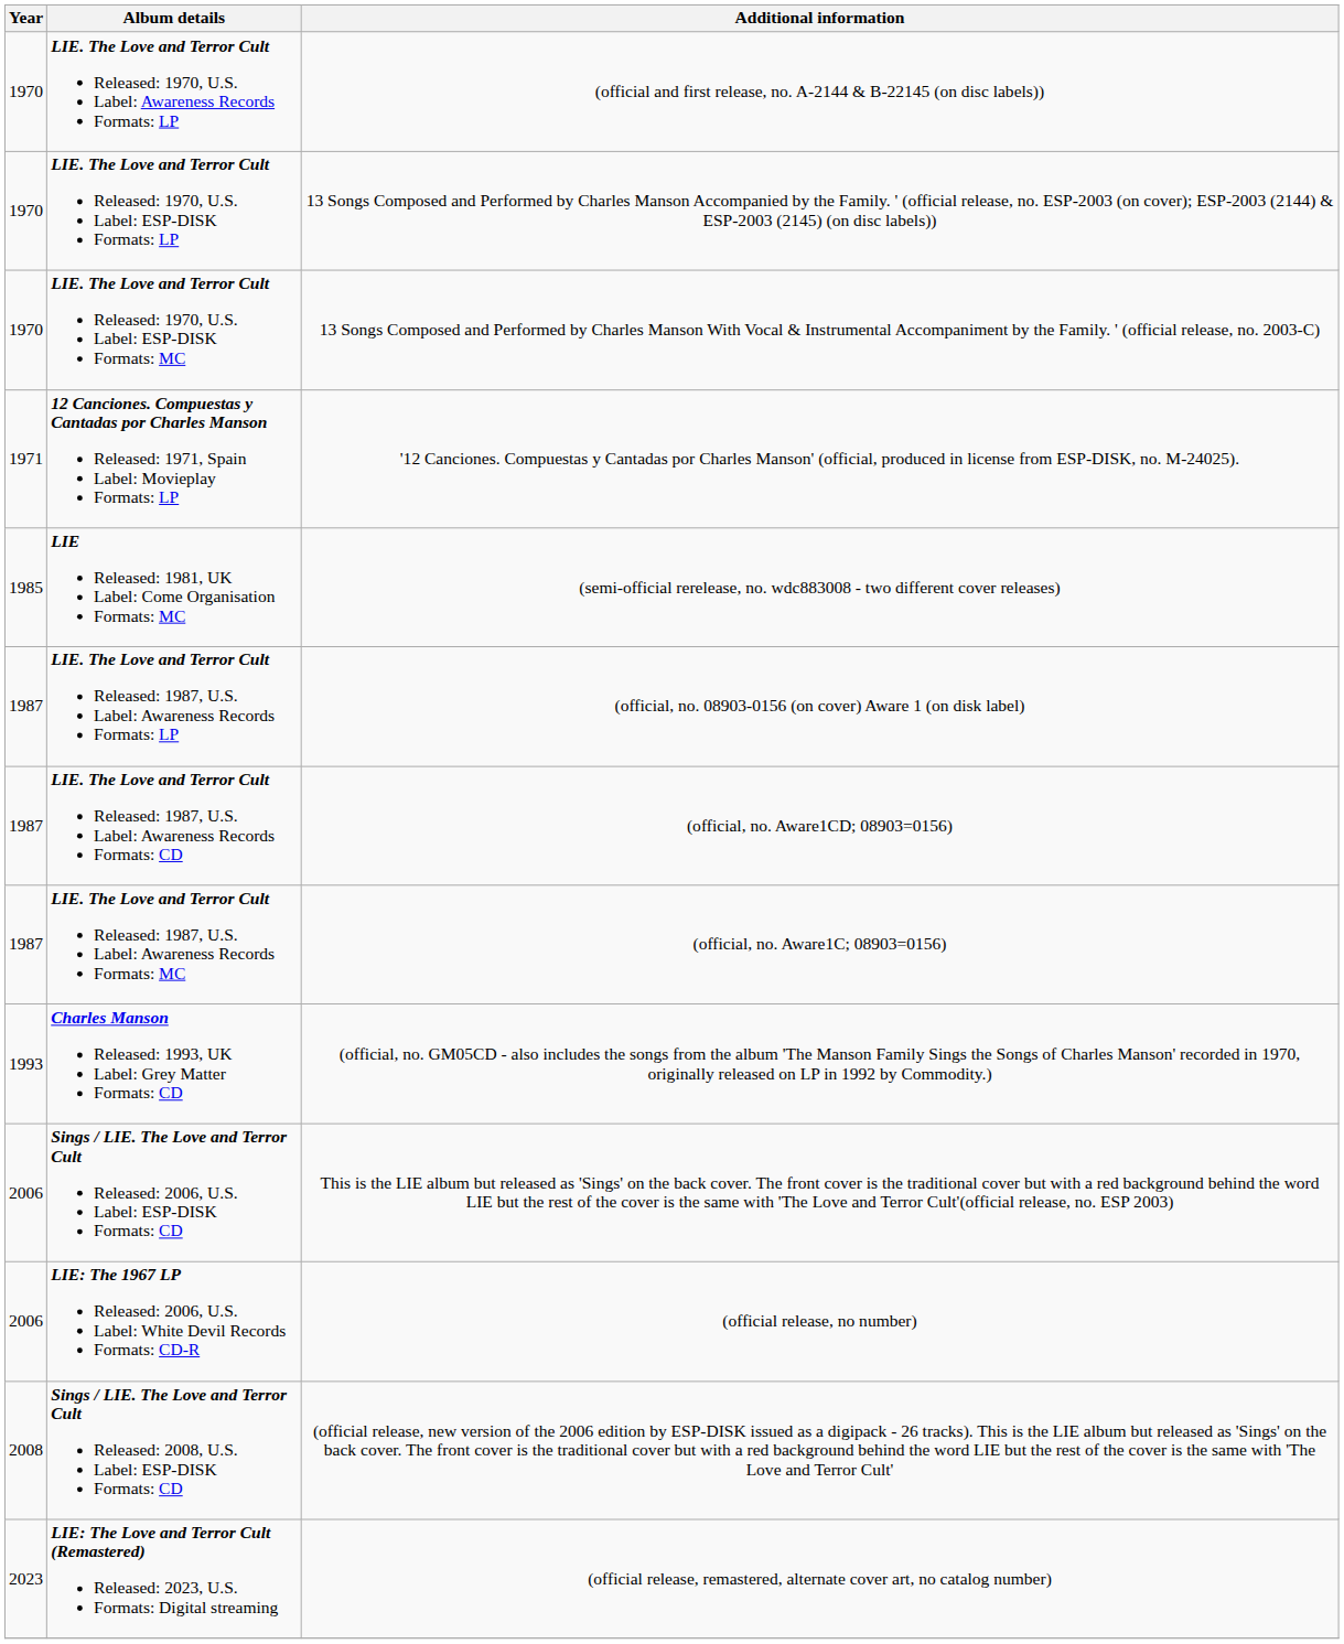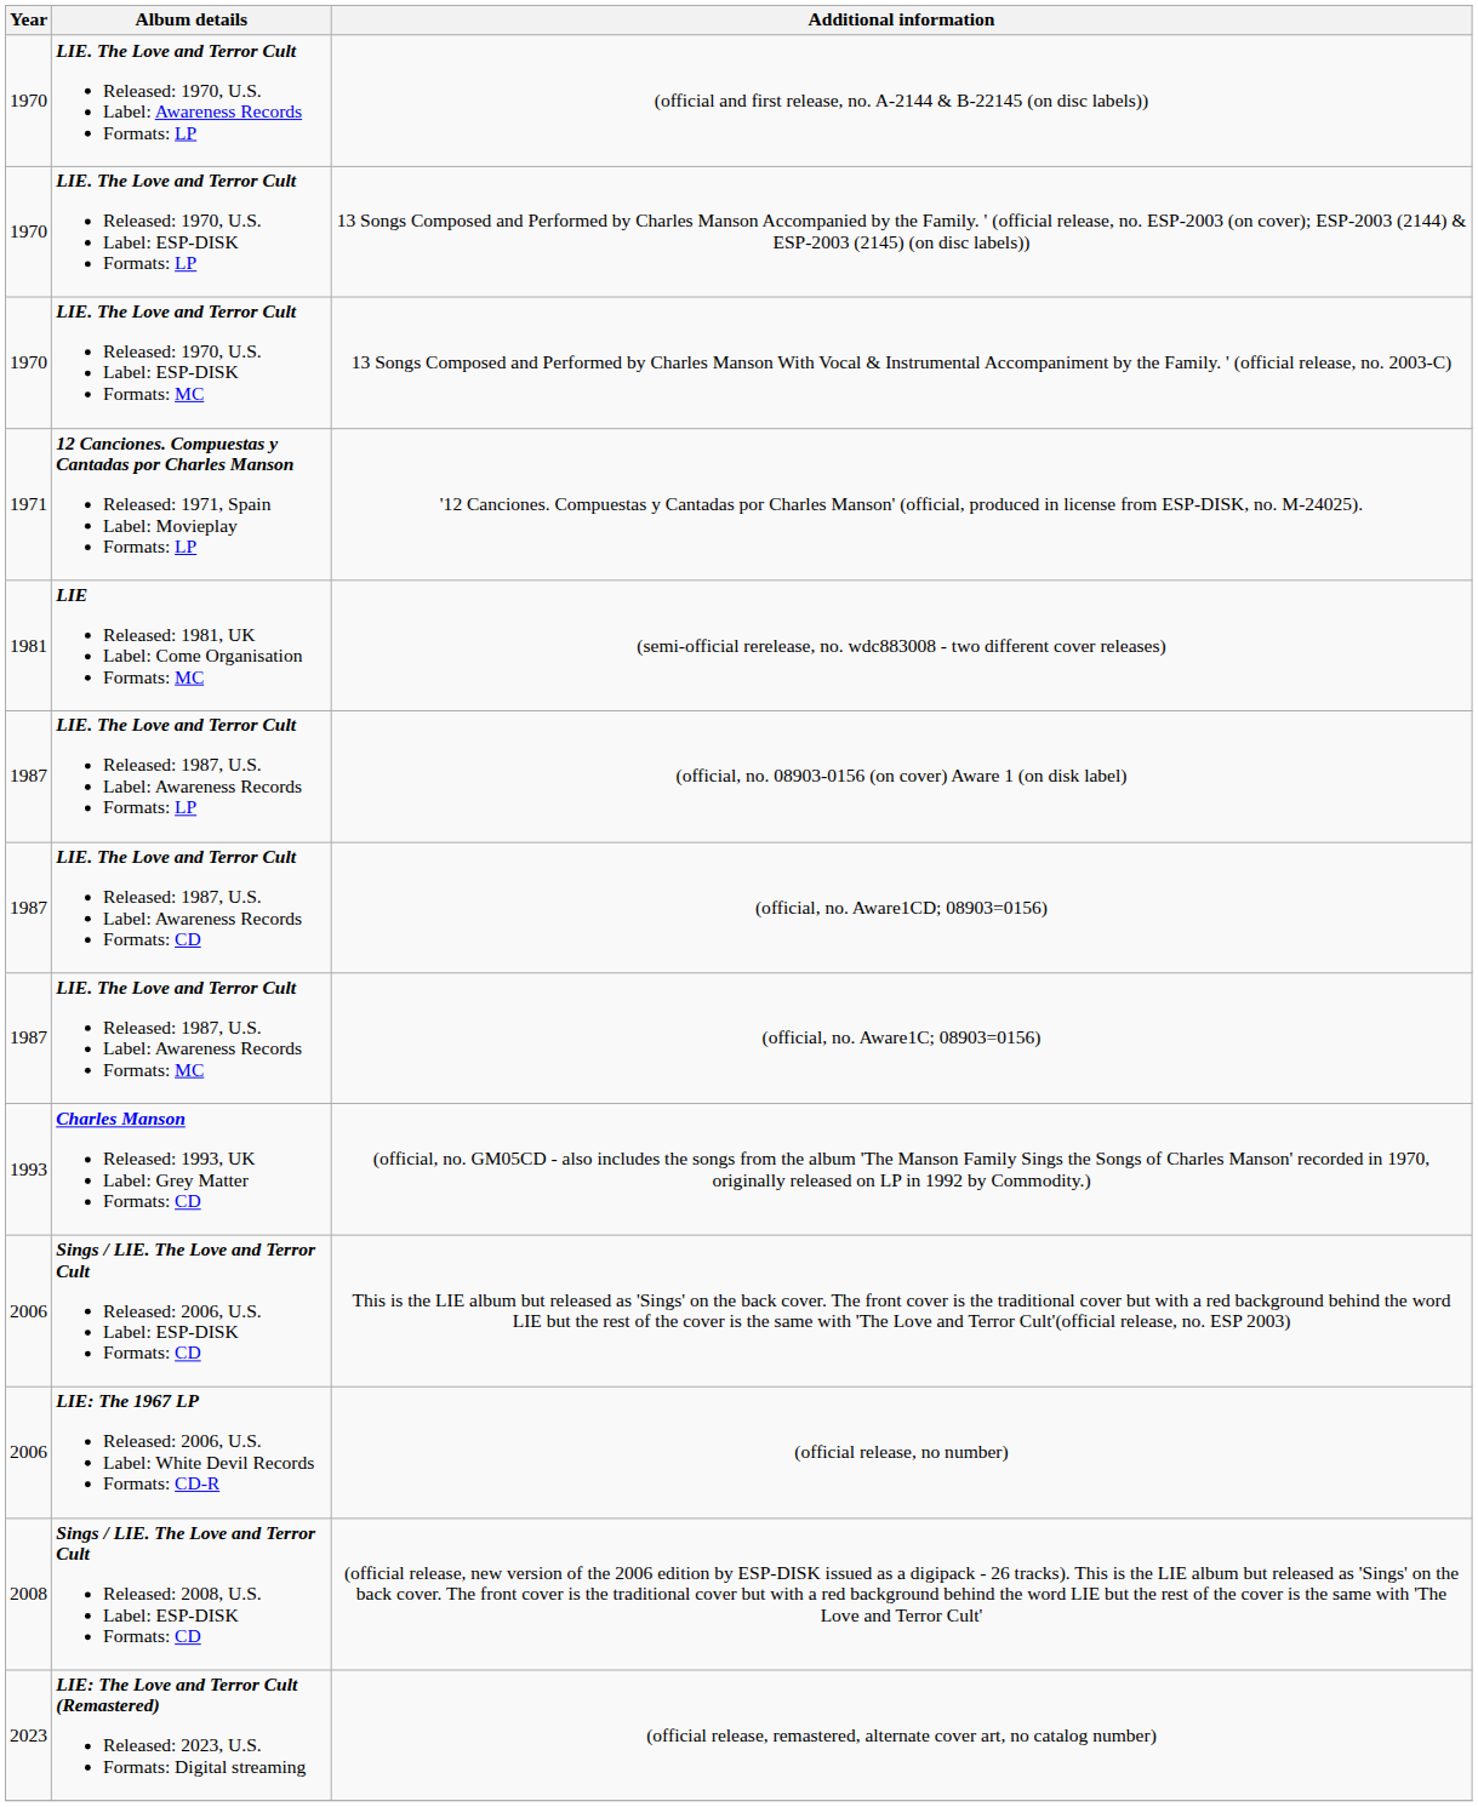LIE Released: 1981, UK Label: Come Organisation Formats: MC | Year: 1985 -> 1981
